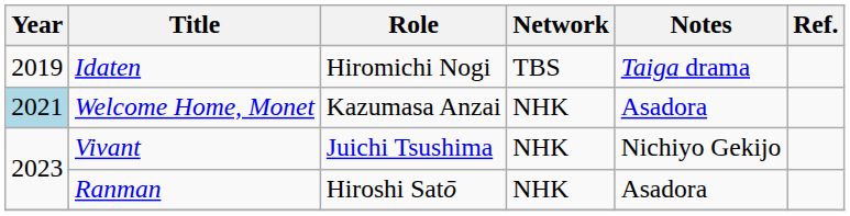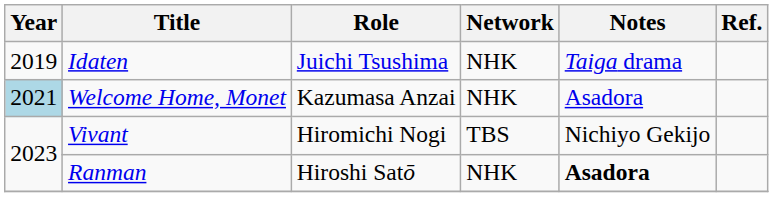Idaten | Role: Hiromichi Nogi -> Juichi Tsushima
Idaten | Network: TBS -> NHK
Vivant | Role: Juichi Tsushima -> Hiromichi Nogi
Vivant | Network: NHK -> TBS
Ranman | Notes: normal -> bold
